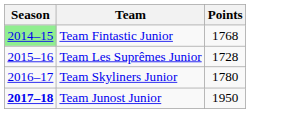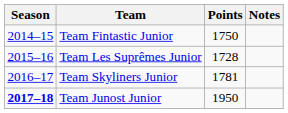+ column: Notes
Team Fintastic Junior | Season: lightgreen background -> no background
Team Fintastic Junior | Points: 1768 -> 1750
Team Skyliners Junior | Points: 1780 -> 1781
